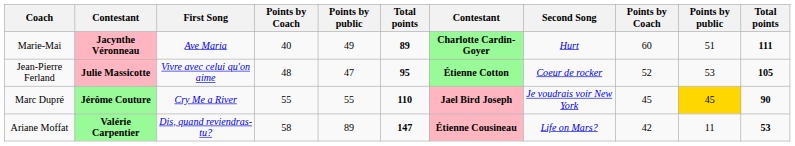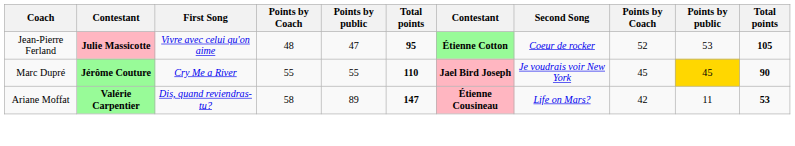- row: Marie-Mai | Jacynthe Véronneau | Ave Maria | 40 | 49 | 89 | Charlotte Cardin-Goyer | Hurt | 60 | 51 | 111
